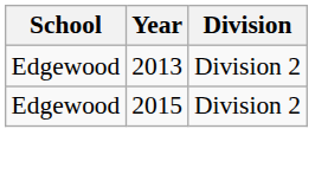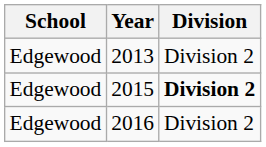2015 | Division: normal -> bold
+ row: Edgewood | 2016 | Division 2
